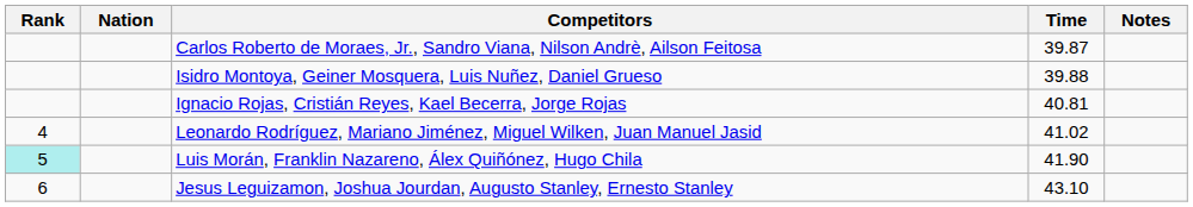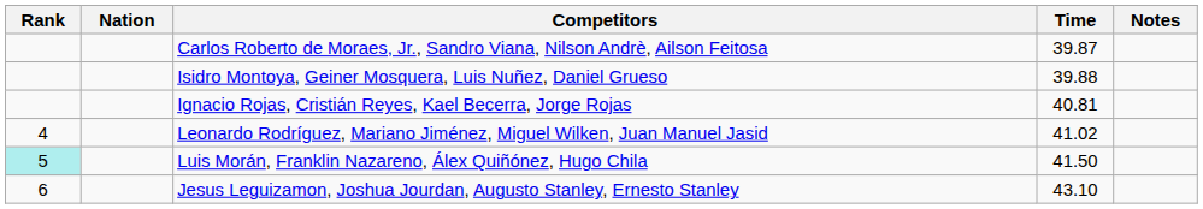Luis Morán, Franklin Nazareno, Álex Quiñónez, Hugo Chila | Time: 41.90 -> 41.50
